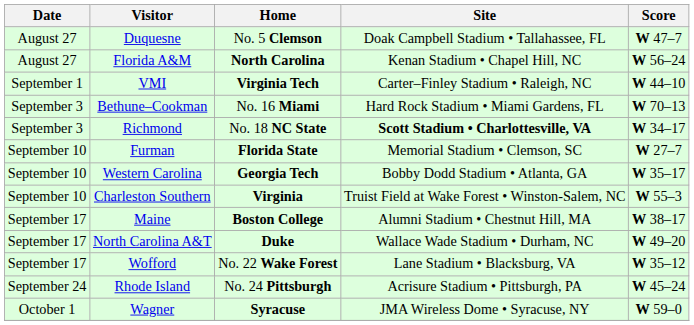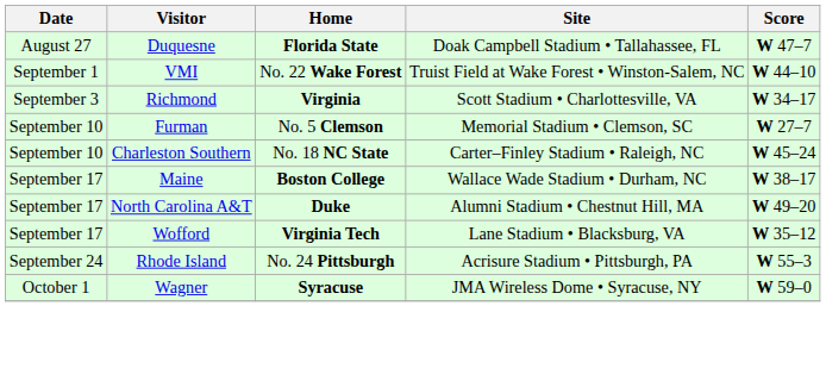Duquesne | Home: No. 5 Clemson -> Florida State
- row: August 27 | Florida A&M | North Carolina | Kenan Stadium • Chapel Hill, NC | W 56–24
VMI | Home: Virginia Tech -> No. 22 Wake Forest
VMI | Site: Carter–Finley Stadium • Raleigh, NC -> Truist Field at Wake Forest • Winston-Salem, NC
- row: September 3 | Bethune–Cookman | No. 16 Miami | Hard Rock Stadium • Miami Gardens, FL | W 70–13
Richmond | Home: No. 18 NC State -> Virginia
Richmond | Site: bold -> normal
Furman | Home: Florida State -> No. 5 Clemson
- row: September 10 | Western Carolina | Georgia Tech | Bobby Dodd Stadium • Atlanta, GA | W 35–17
Charleston Southern | Home: Virginia -> No. 18 NC State
Charleston Southern | Site: Truist Field at Wake Forest • Winston-Salem, NC -> Carter–Finley Stadium • Raleigh, NC
Charleston Southern | Score: W 55–3 -> W 45–24
Maine | Site: Alumni Stadium • Chestnut Hill, MA -> Wallace Wade Stadium • Durham, NC
North Carolina A&T | Site: Wallace Wade Stadium • Durham, NC -> Alumni Stadium • Chestnut Hill, MA
Wofford | Home: No. 22 Wake Forest -> Virginia Tech
Rhode Island | Score: W 45–24 -> W 55–3
